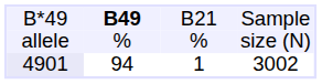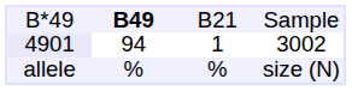rows swapped: allele <-> 4901
